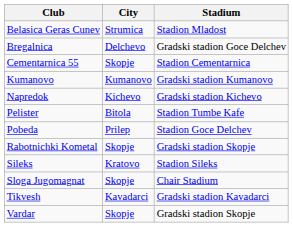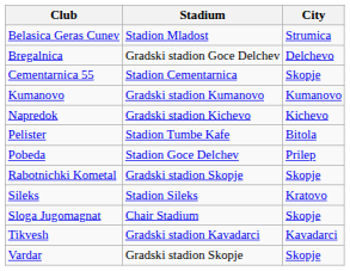columns swapped: City <-> Stadium
